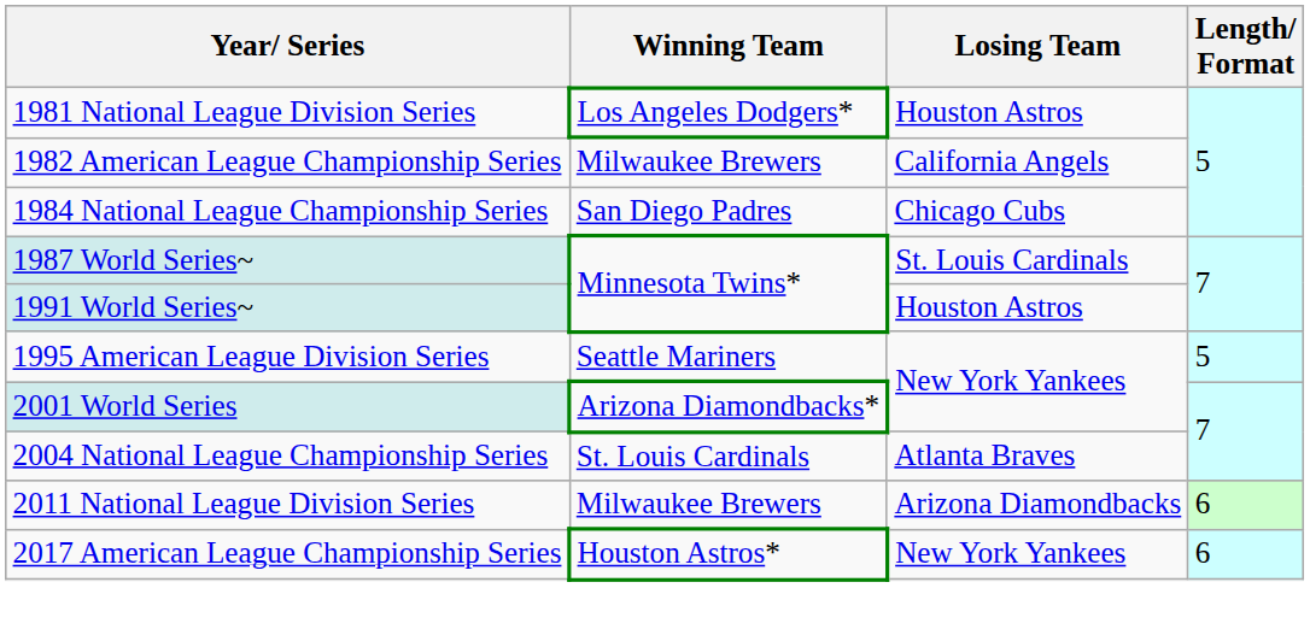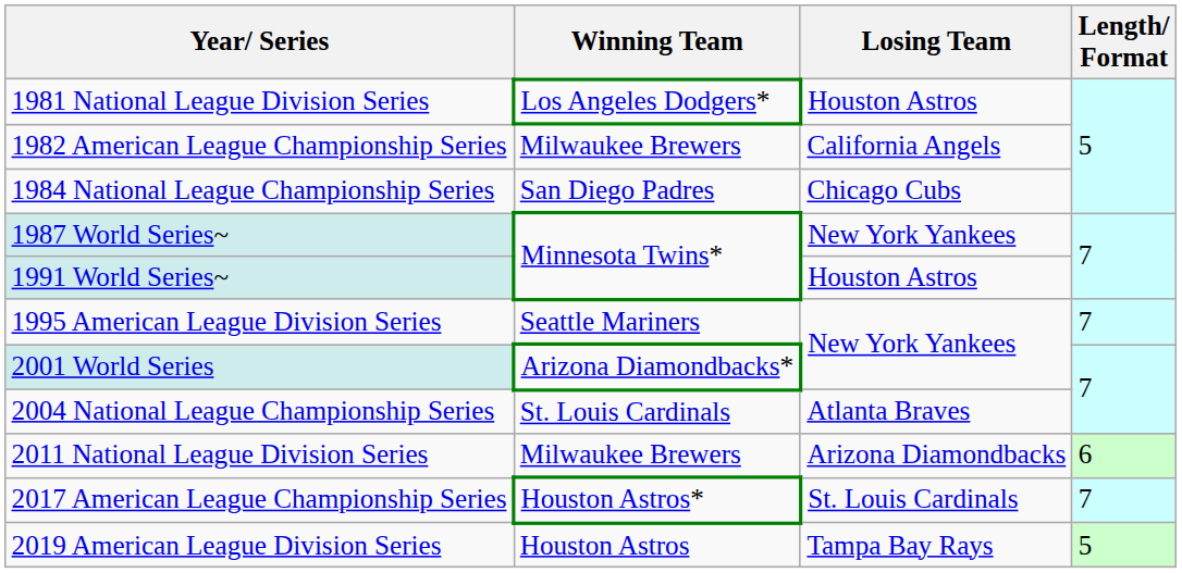1987 World Series~ | Losing Team: St. Louis Cardinals -> New York Yankees
1995 American League Division Series | Length/ Format: 5 -> 7
2017 American League Championship Series | Losing Team: New York Yankees -> St. Louis Cardinals
2017 American League Championship Series | Length/ Format: 6 -> 7
+ row: 2019 American League Division Series | Houston Astros | Tampa Bay Rays | 5
